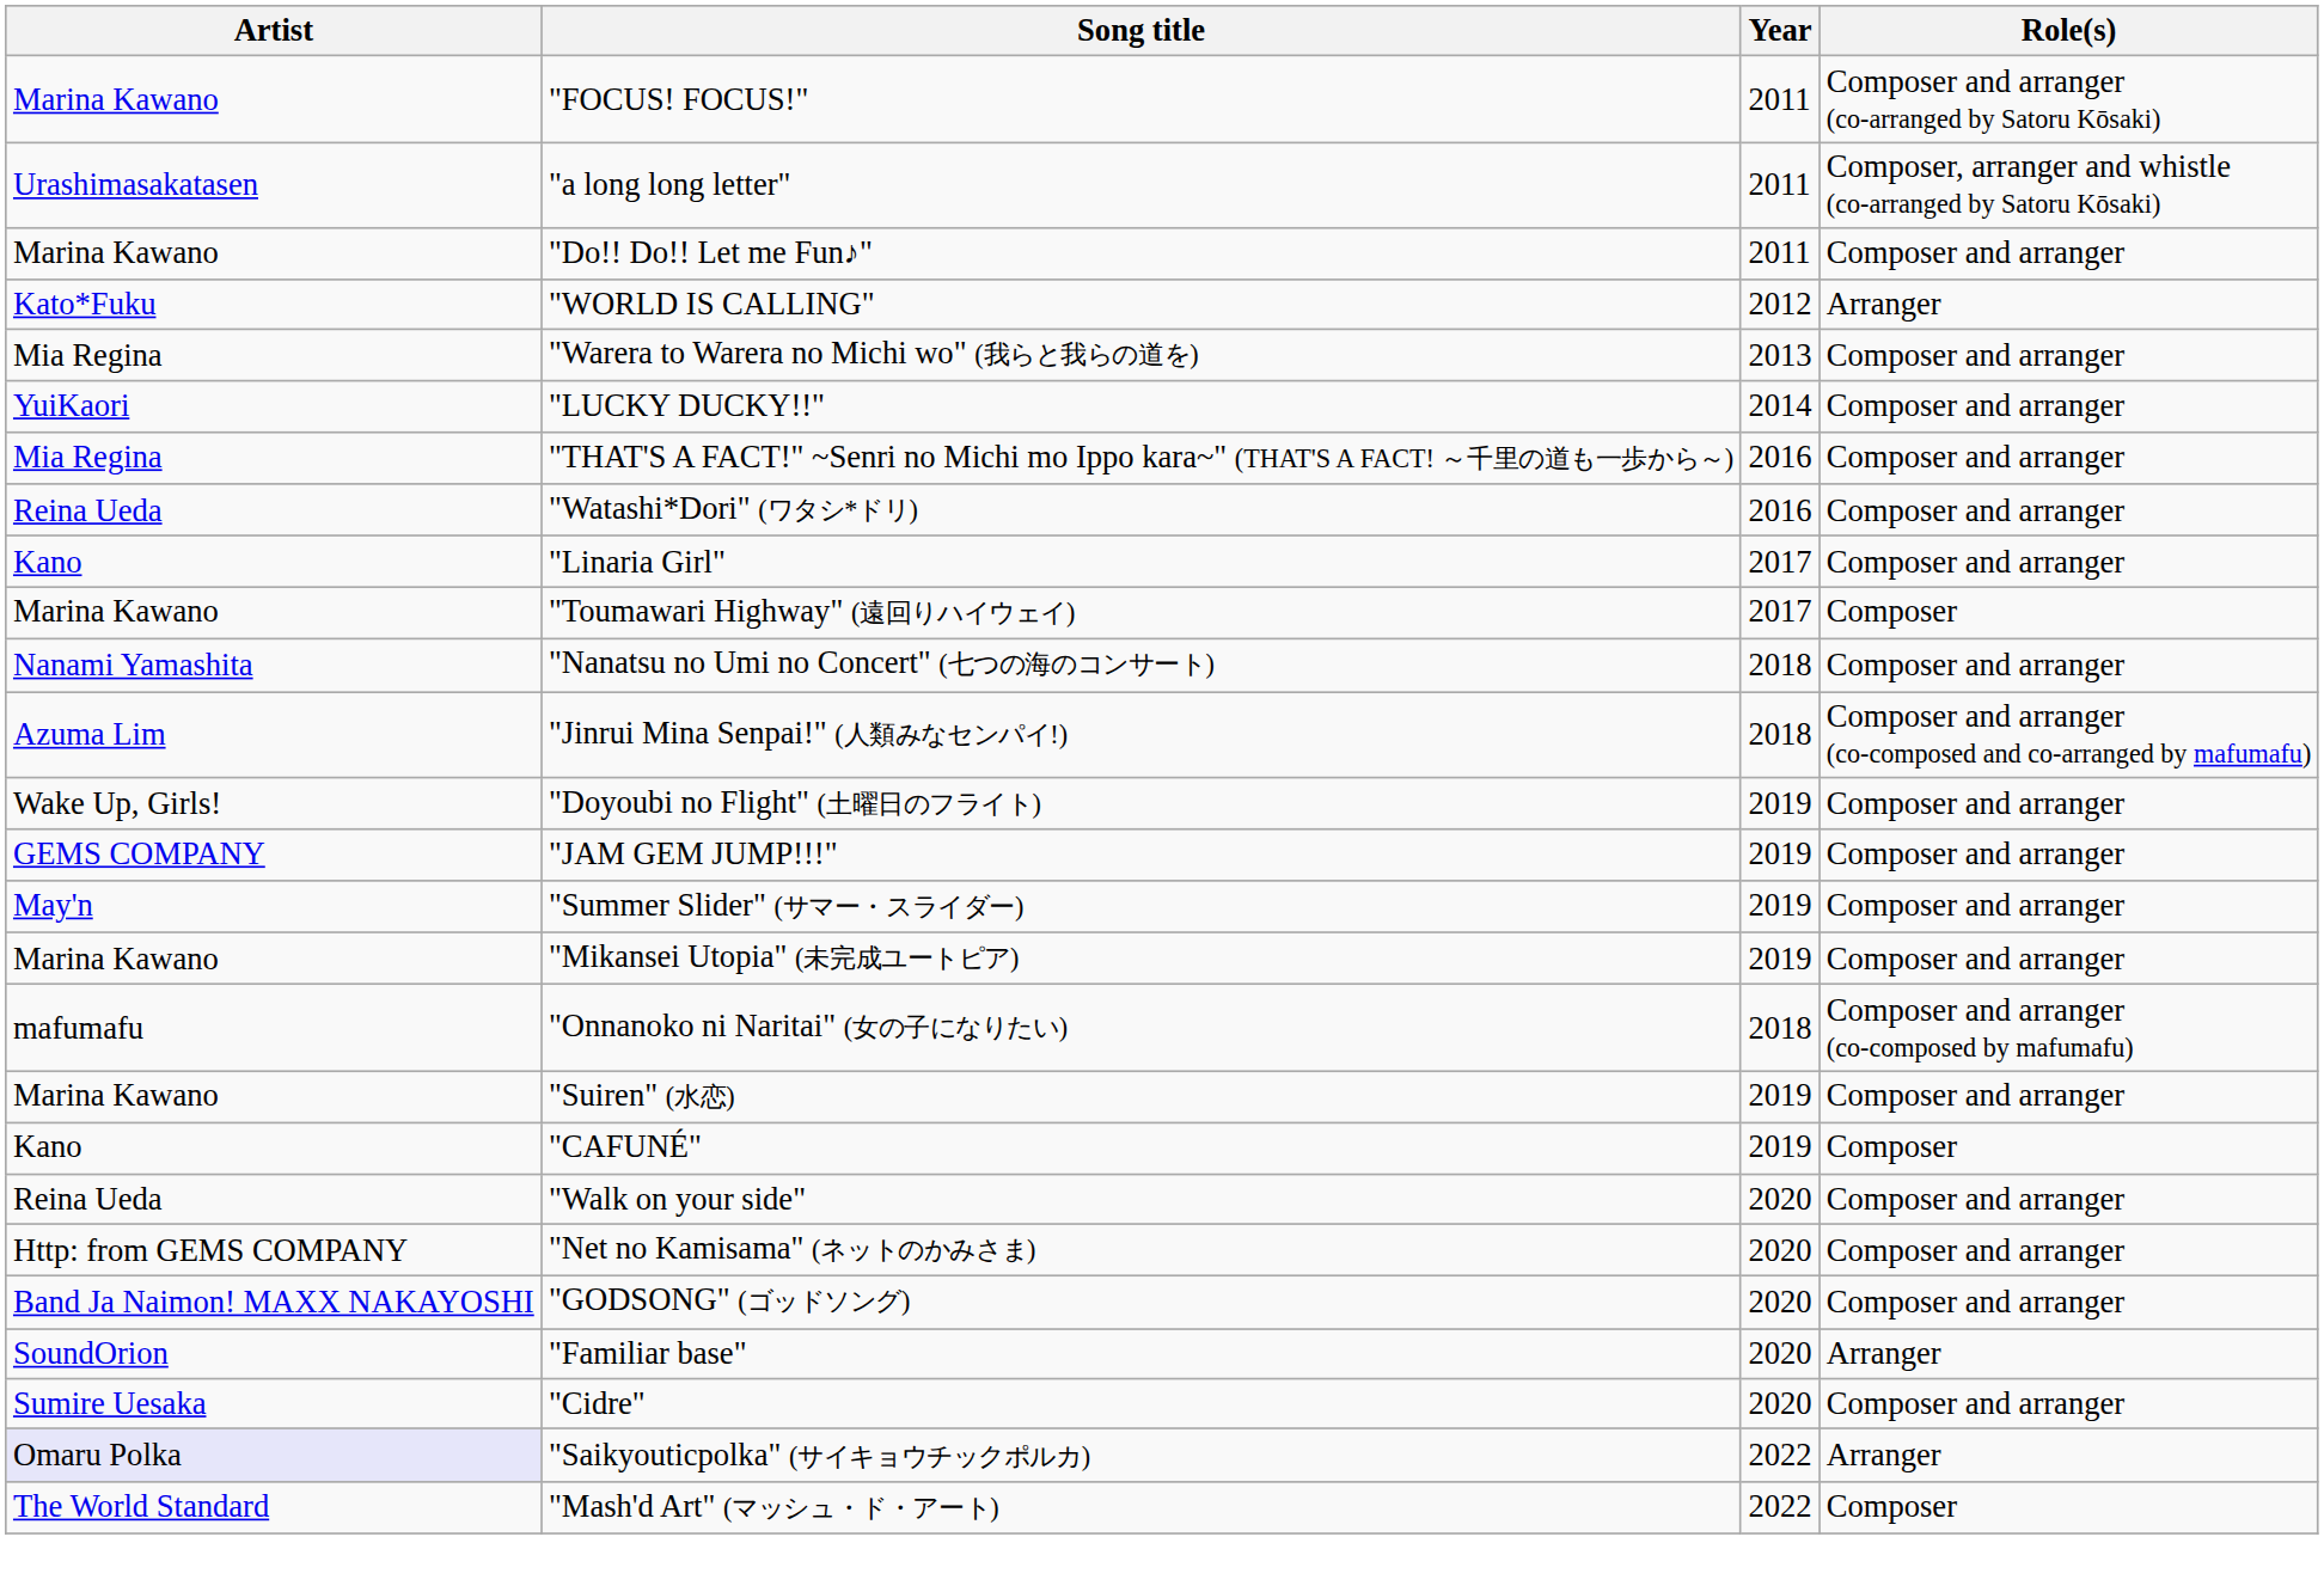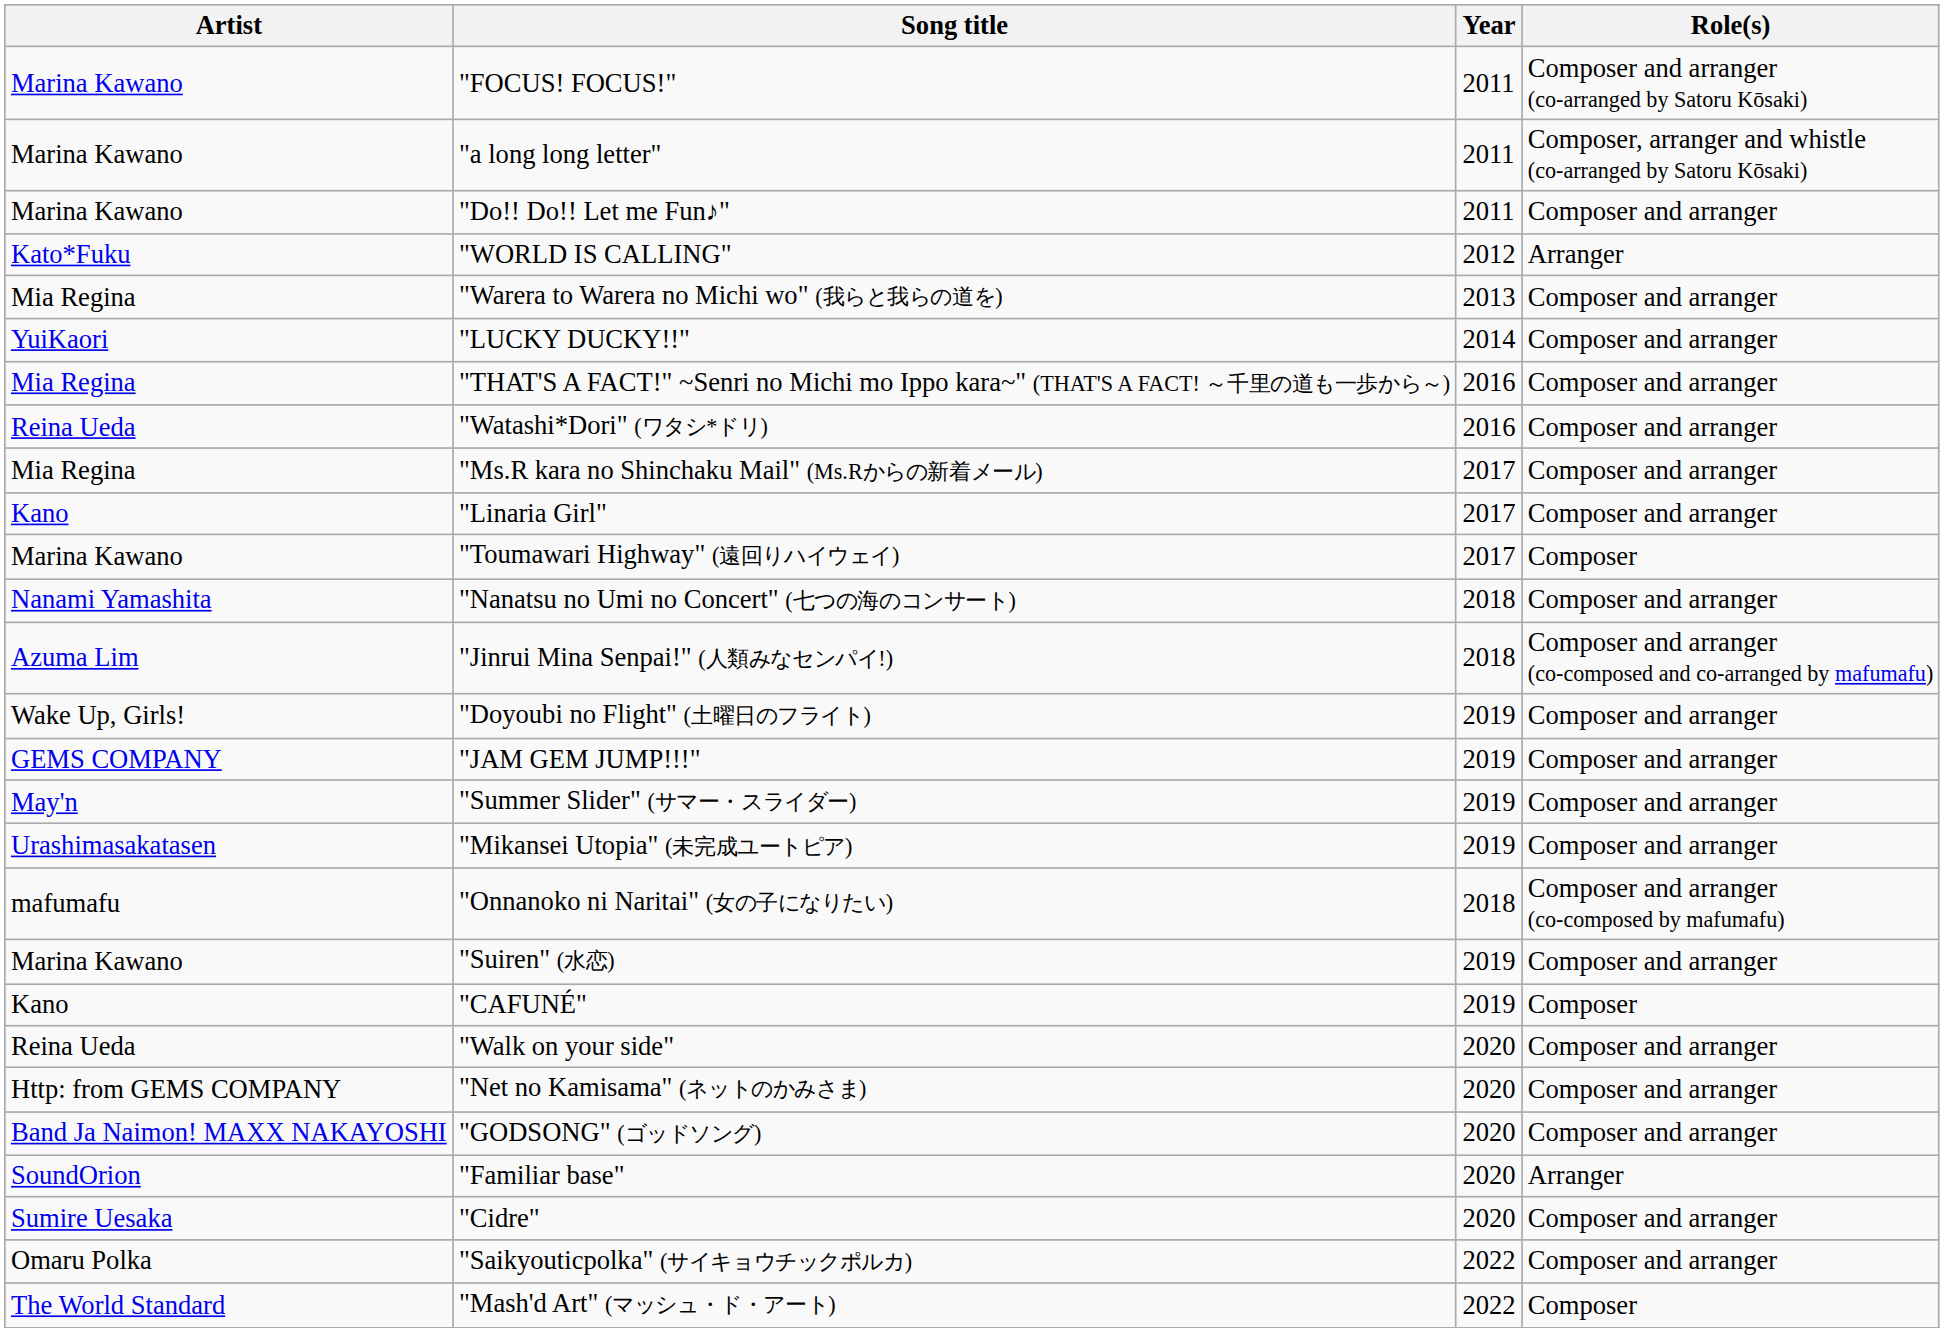"a long long letter" | Artist: Urashimasakatasen -> Marina Kawano
+ row: Mia Regina | "Ms.R kara no Shinchaku Mail" (Ms.Rからの新着メール) | 2017 | Composer and arranger
"Mikansei Utopia" (未完成ユートピア) | Artist: Marina Kawano -> Urashimasakatasen
"Saikyouticpolka" (サイキョウチックポルカ) | Artist: lavender background -> no background
"Saikyouticpolka" (サイキョウチックポルカ) | Role(s): Arranger -> Composer and arranger
